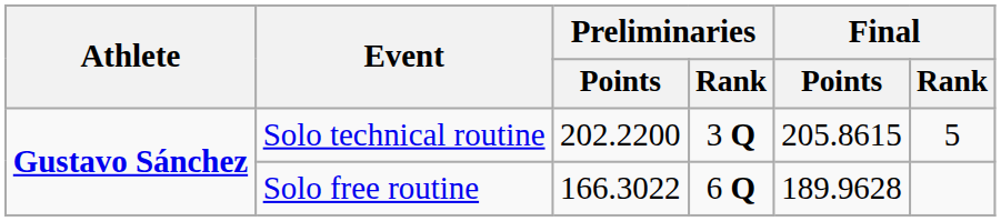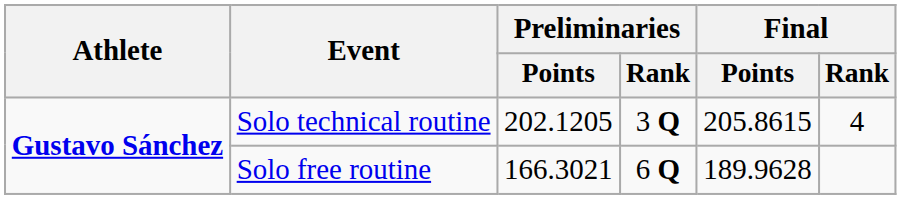Solo technical routine | Preliminaries / Points: 202.2200 -> 202.1205
Solo technical routine | Final / Rank: 5 -> 4
Solo free routine | Preliminaries / Points: 166.3022 -> 166.3021
